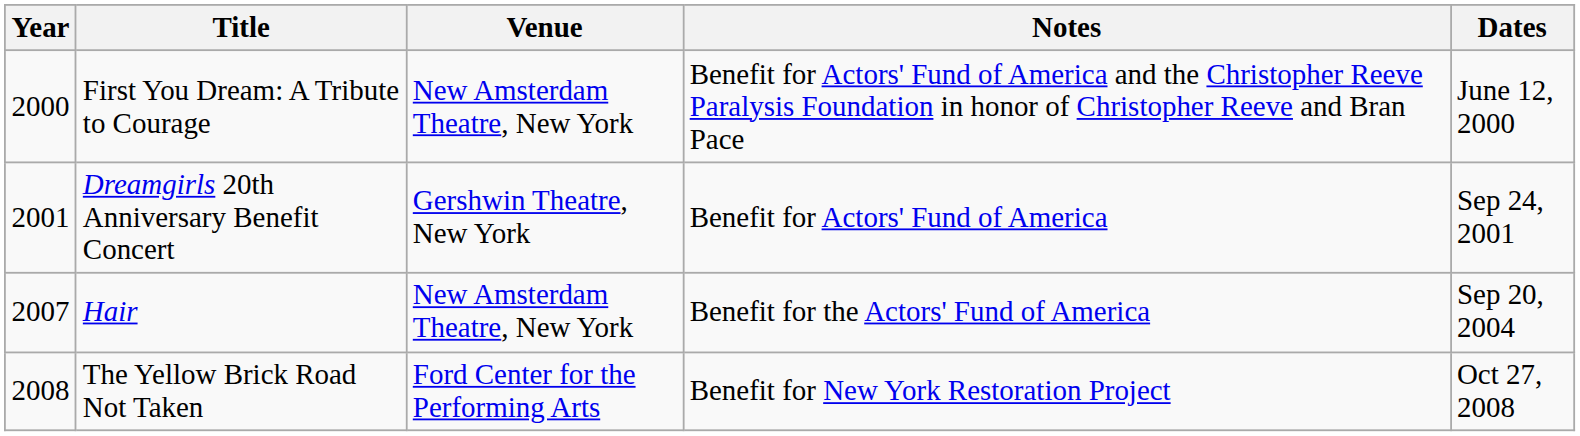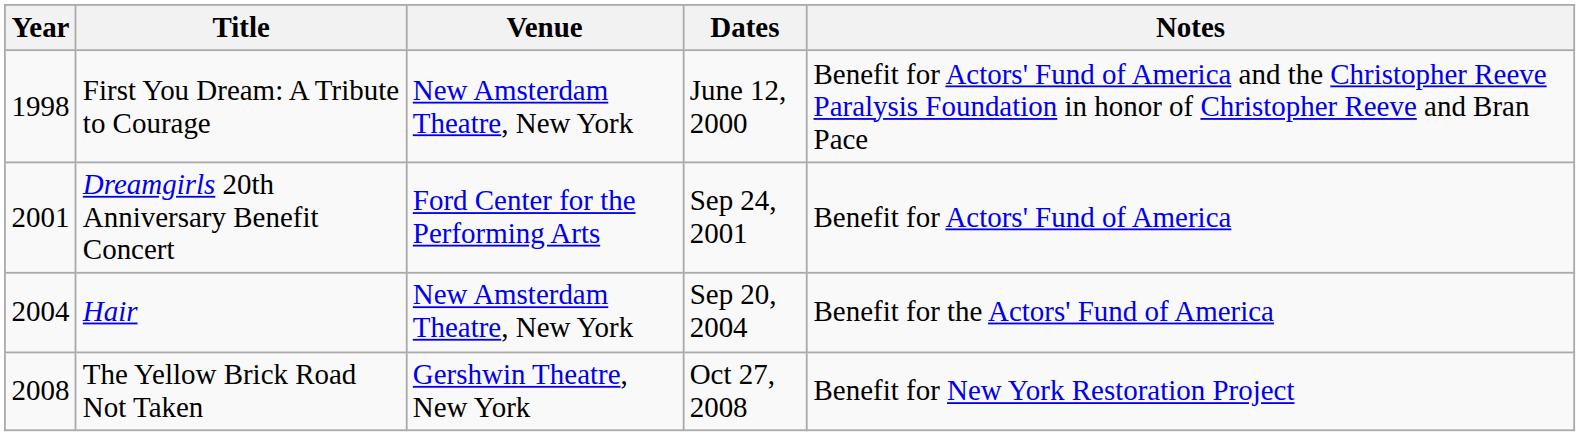columns swapped: Dates <-> Notes
First You Dream: A Tribute to Courage | Year: 2000 -> 1998
Dreamgirls 20th Anniversary Benefit Concert | Venue: Gershwin Theatre, New York -> Ford Center for the Performing Arts
Hair | Year: 2007 -> 2004
The Yellow Brick Road Not Taken | Venue: Ford Center for the Performing Arts -> Gershwin Theatre, New York
